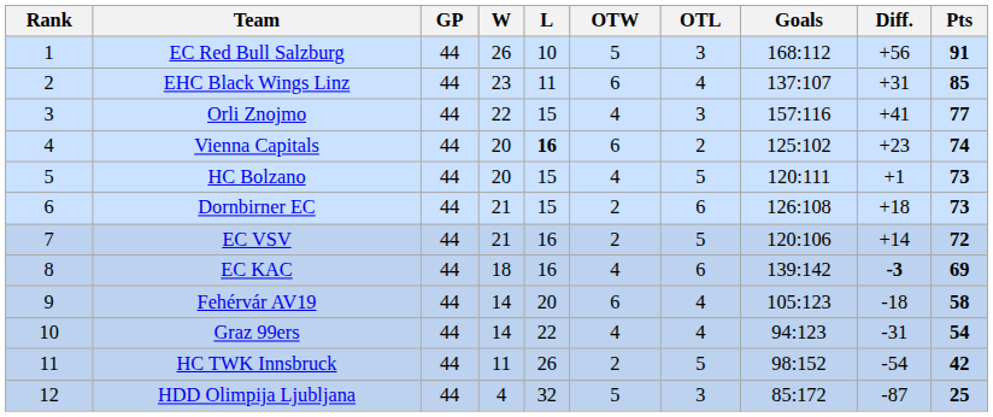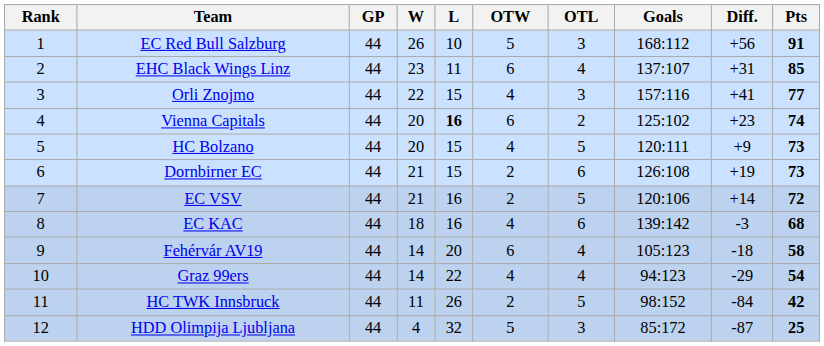HC Bolzano | Diff.: +1 -> +9
Dornbirner EC | Diff.: +18 -> +19
EC KAC | Diff.: bold -> normal
EC KAC | Pts: 69 -> 68
Graz 99ers | Diff.: -31 -> -29
HC TWK Innsbruck | Diff.: -54 -> -84
